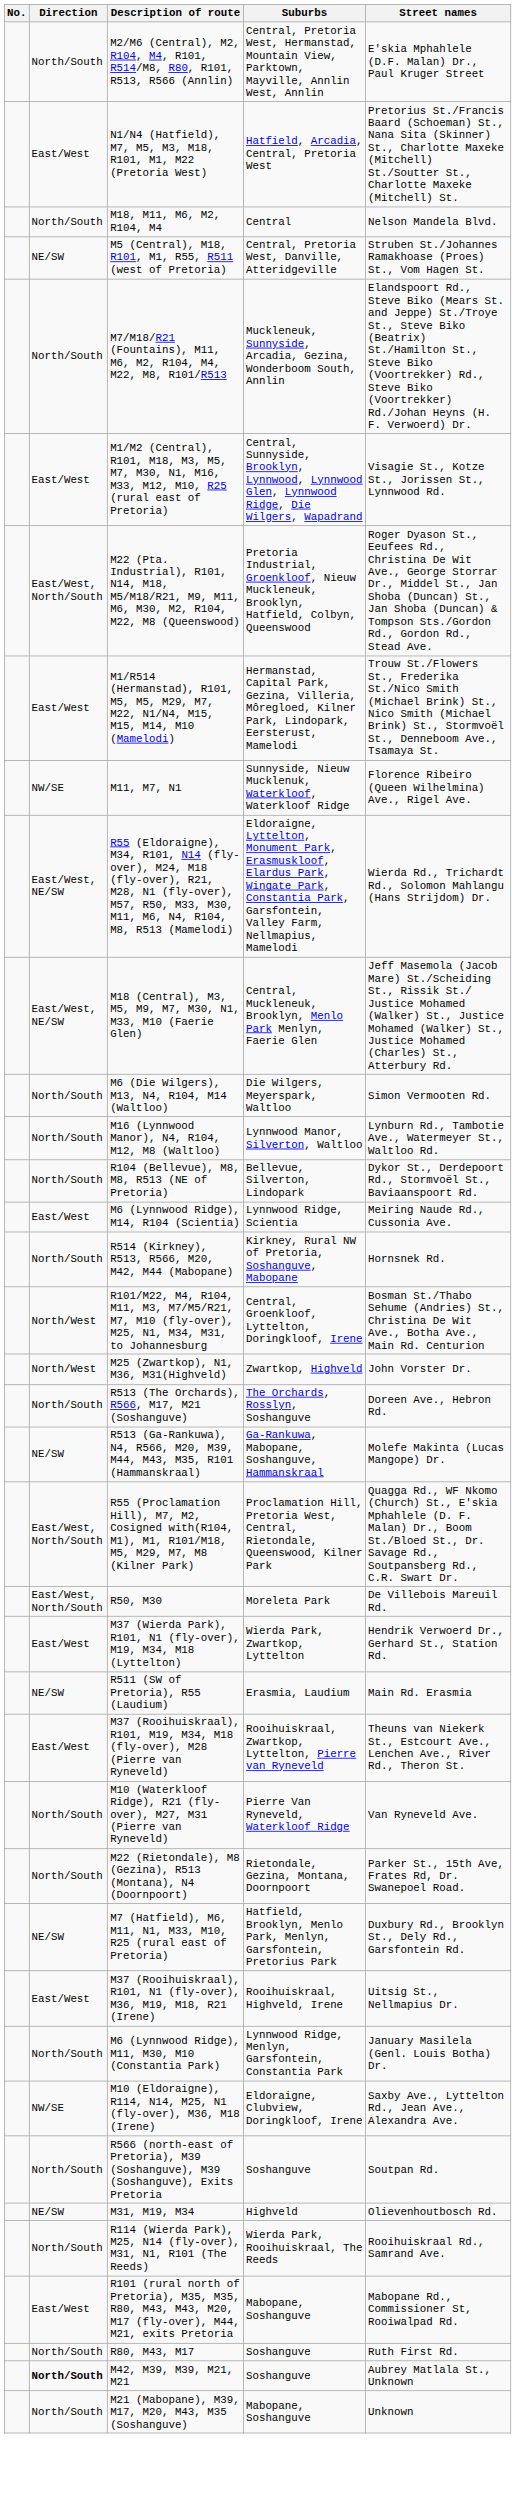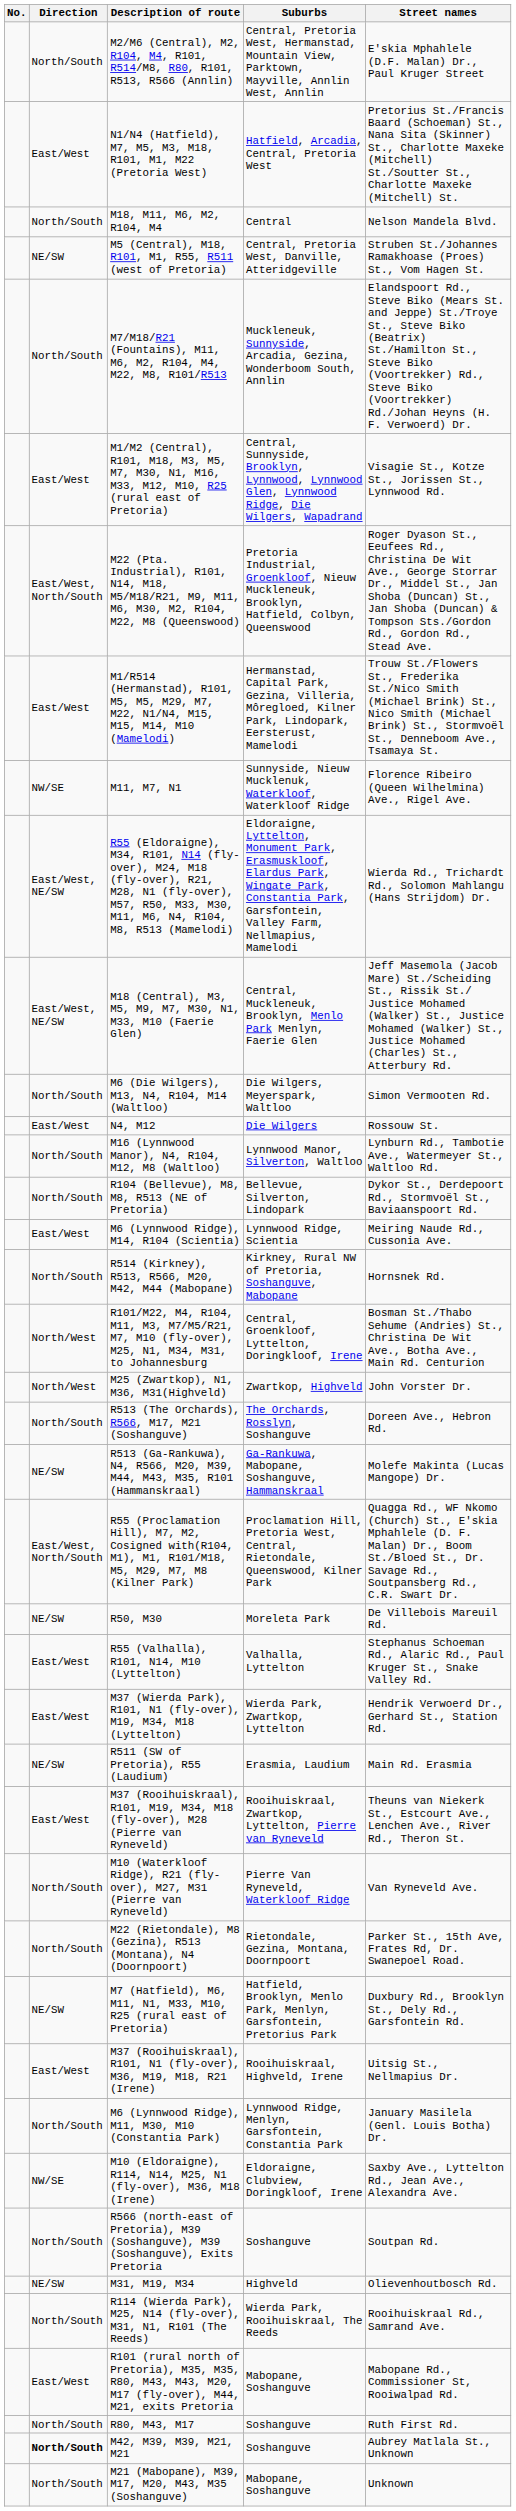+ row: East/West | N4, M12 | Die Wilgers | Rossouw St.
R50, M30 | Direction: East/West, North/South -> NE/SW
+ row: East/West | R55 (Valhalla), R101, N14, M10 (Lyttelton) | Valhalla, Lyttelton | Stephanus Schoeman Rd., Alaric Rd., Paul Kruger St., Snake Valley Rd.
